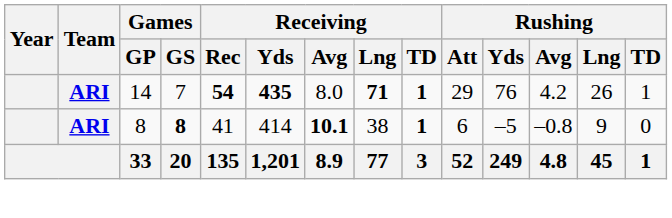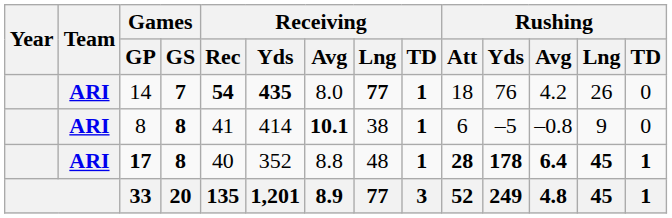14 | Games / GS: normal -> bold
14 | Receiving / Lng: 71 -> 77
14 | Rushing / Att: 29 -> 18
14 | Rushing / TD: 1 -> 0
+ row: ARI | 17 | 8 | 40 | 352 | 8.8 | 48 | 1 | 28 | 178 | 6.4 | 45 | 1
